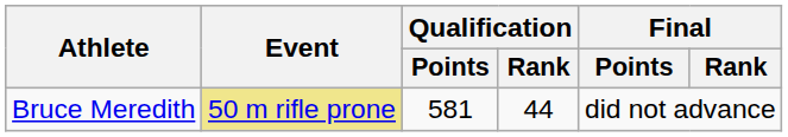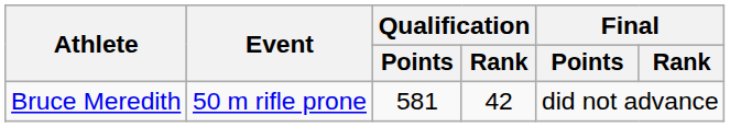Bruce Meredith | Event: khaki background -> no background
Bruce Meredith | Qualification / Rank: 44 -> 42
